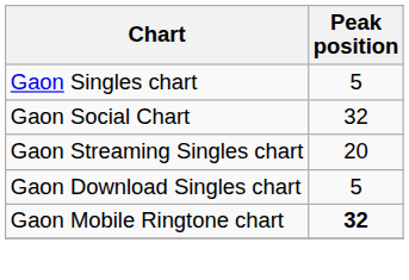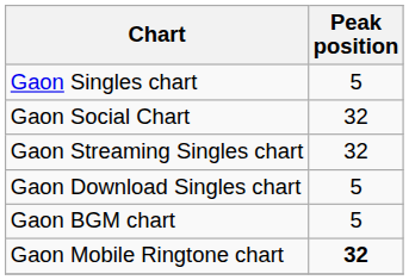Gaon Streaming Singles chart | Peak position: 20 -> 32
+ row: Gaon BGM chart | 5
